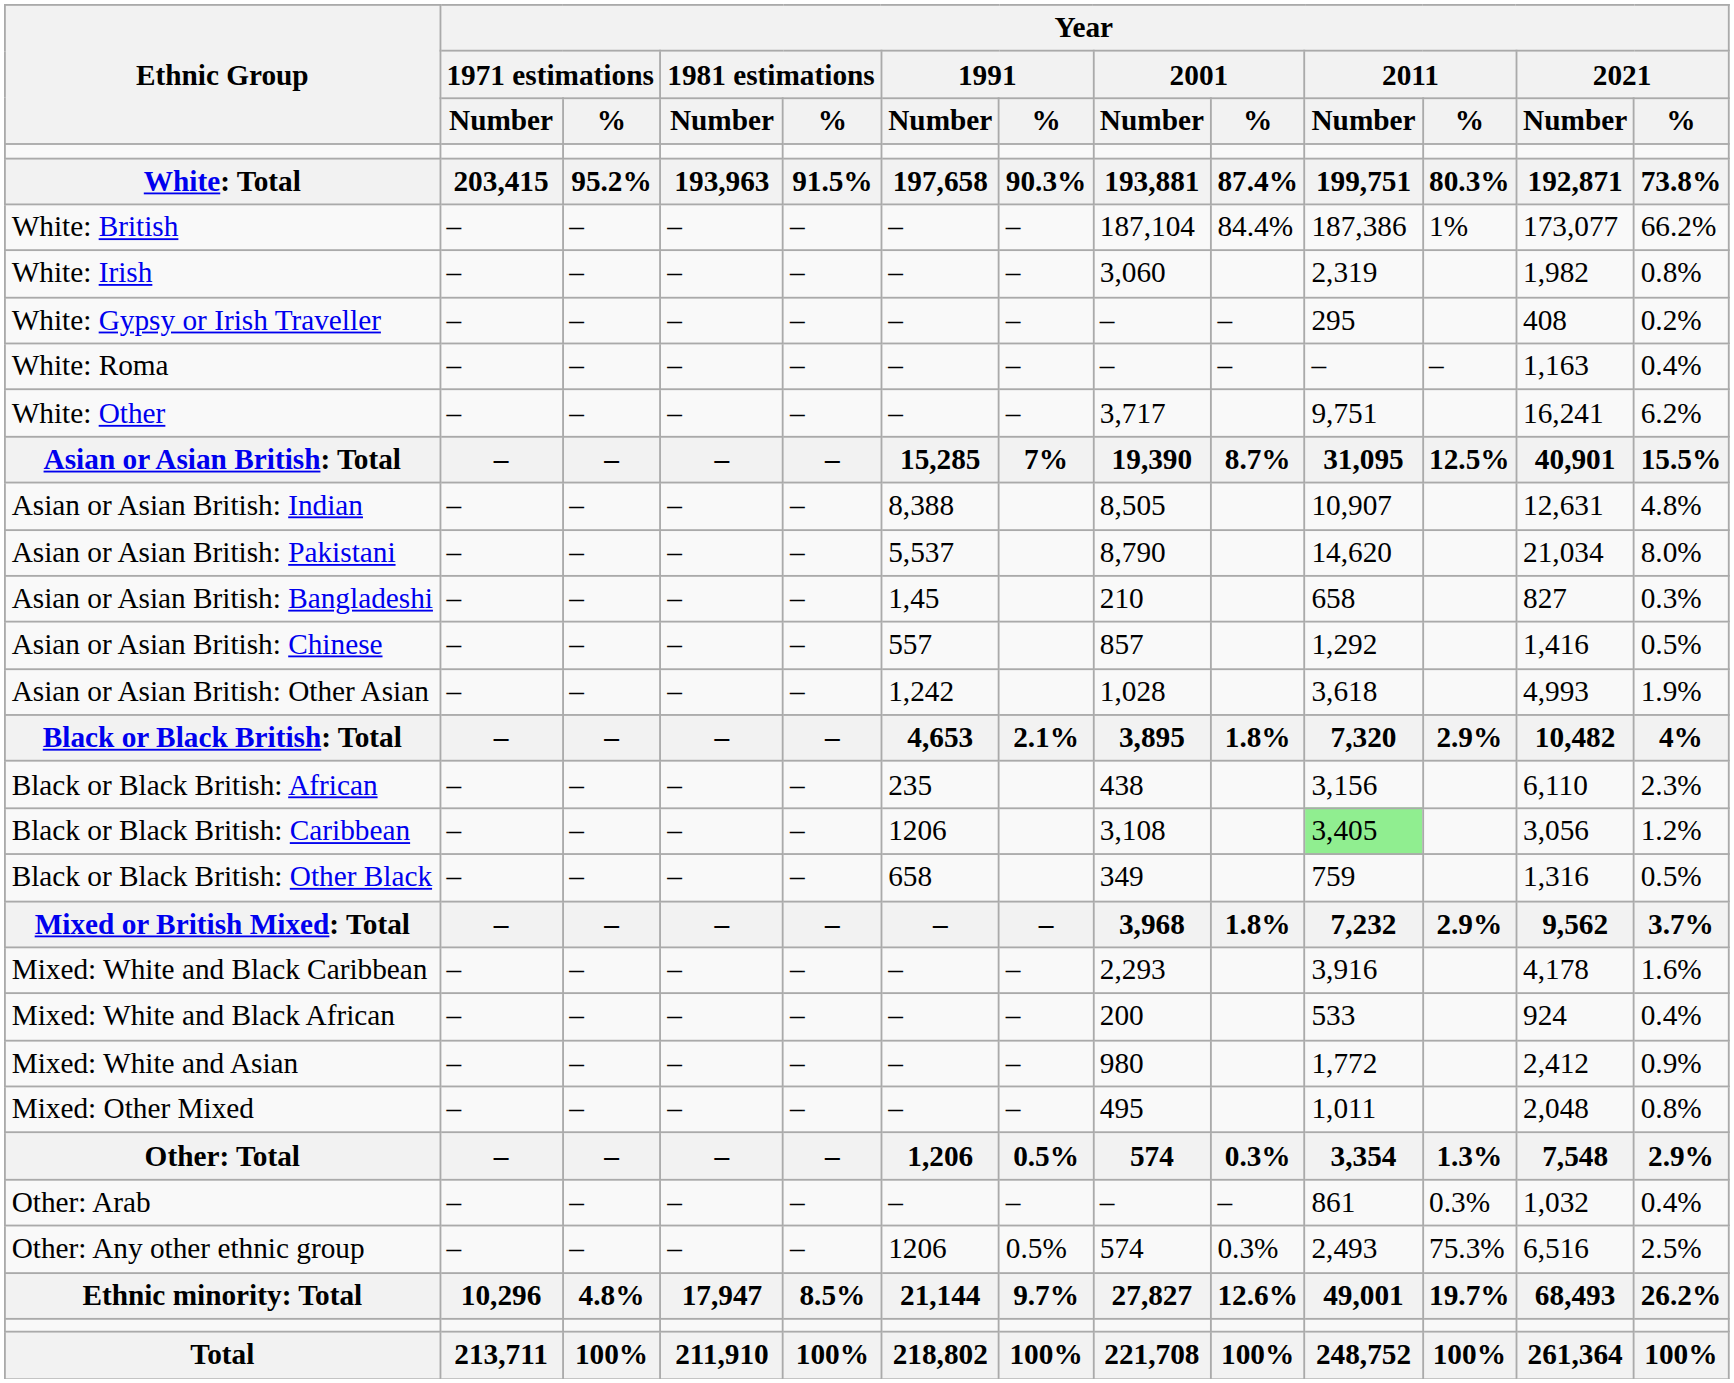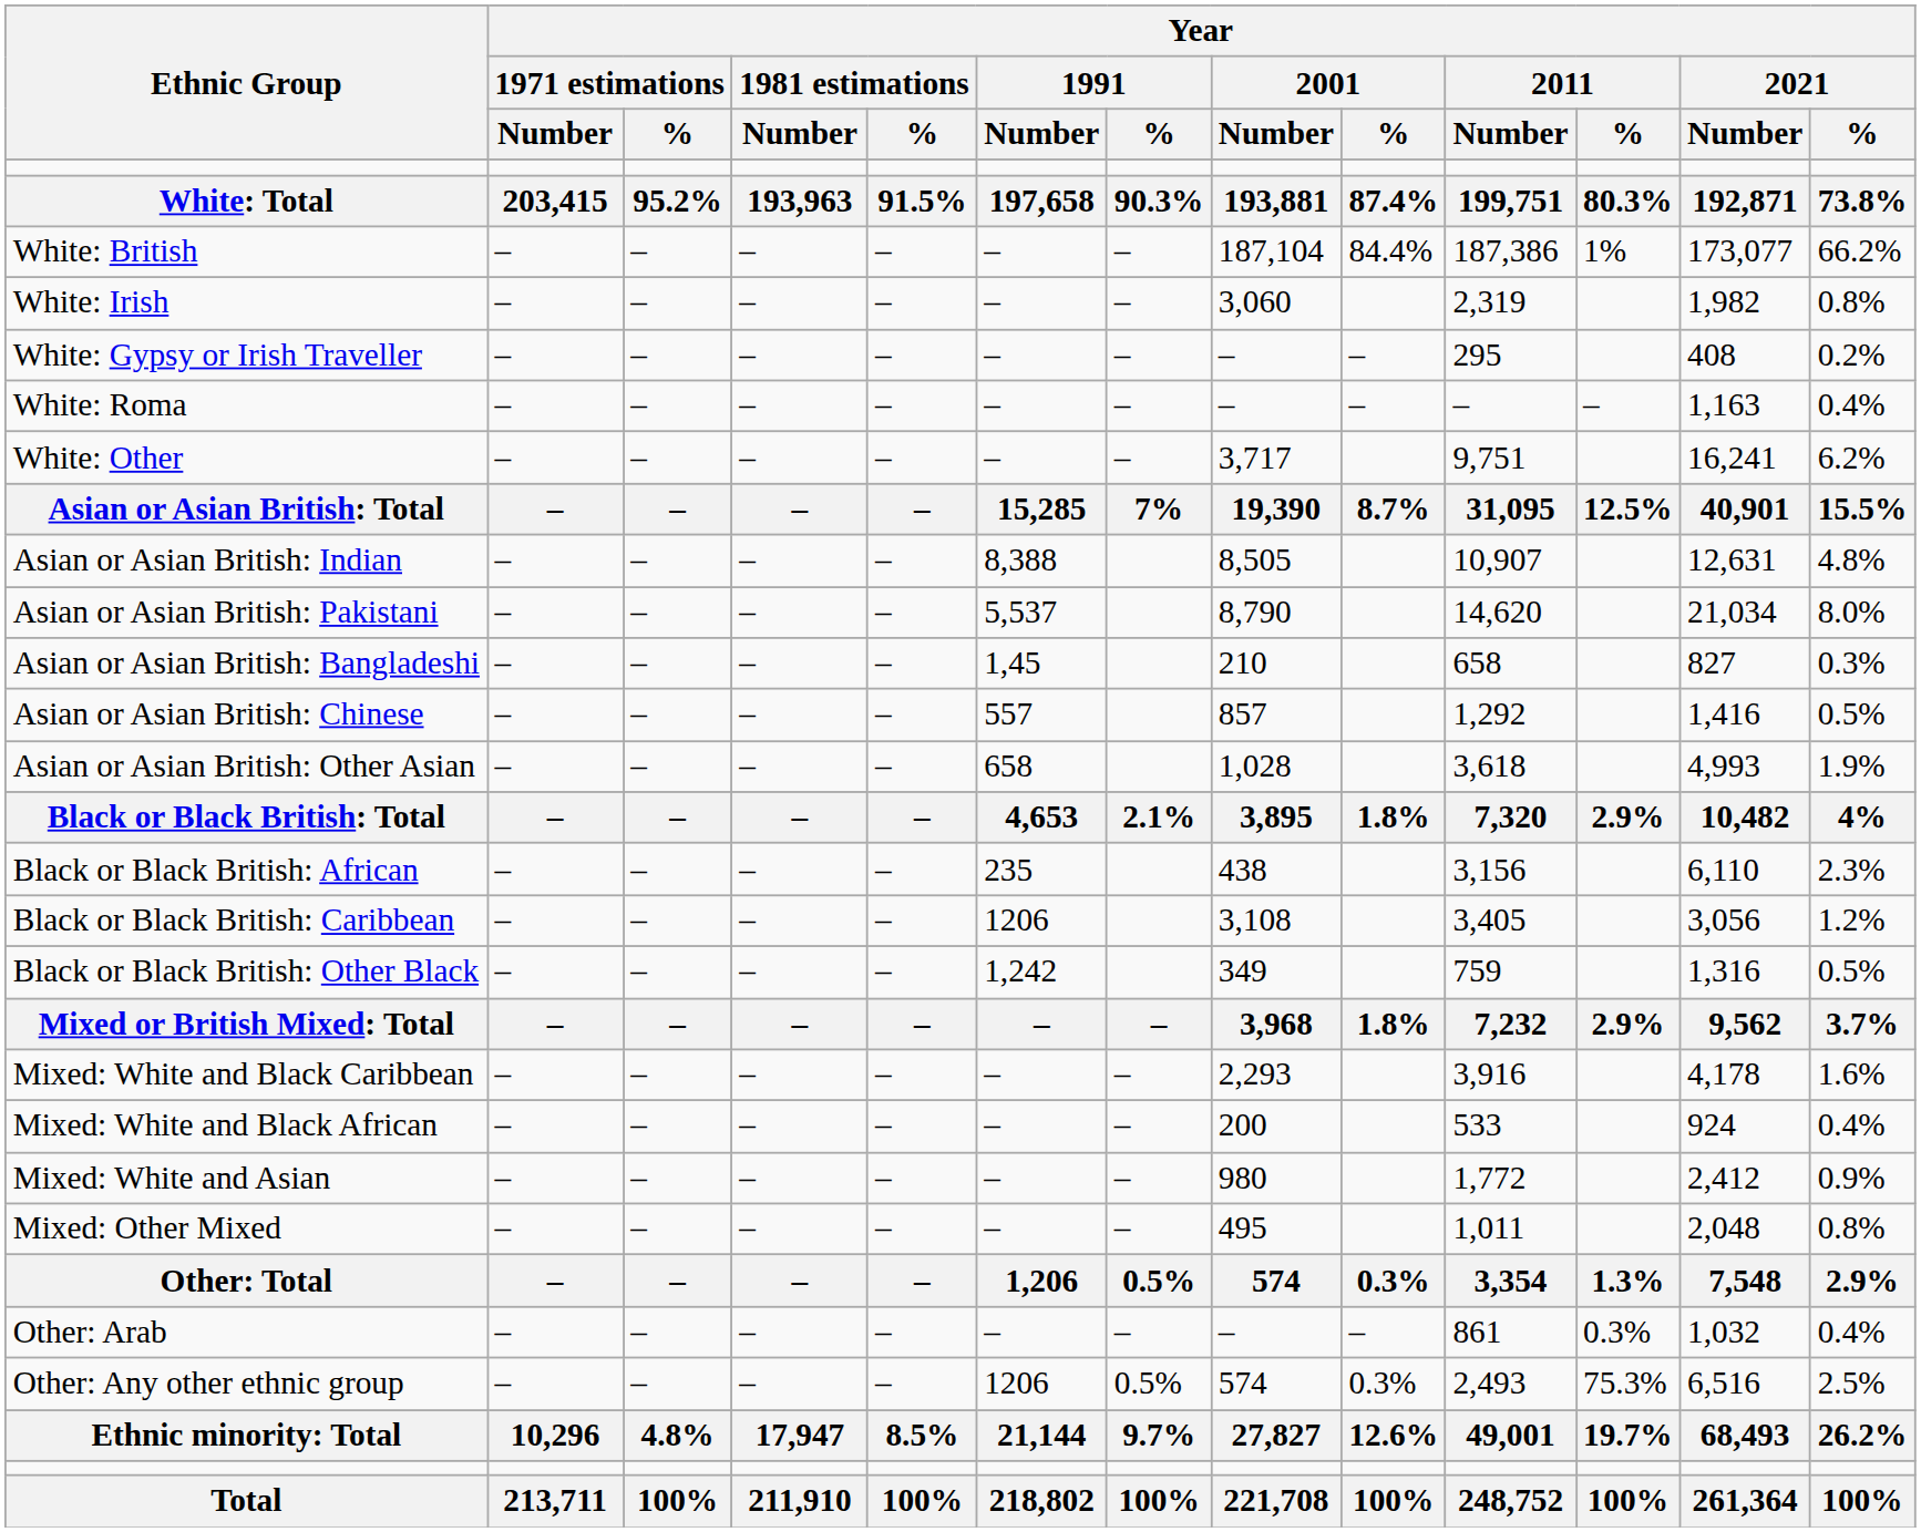Asian or Asian British: Other Asian | Year / 1991 / Number: 1,242 -> 658
Black or Black British: Caribbean | Year / 2011 / Number: lightgreen background -> no background
Black or Black British: Other Black | Year / 1991 / Number: 658 -> 1,242
